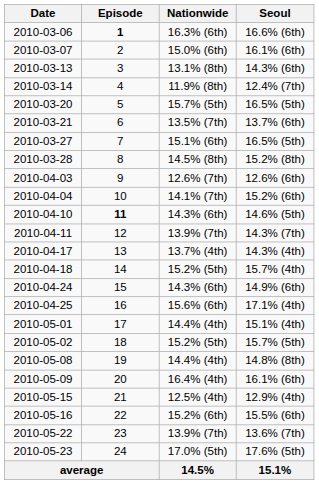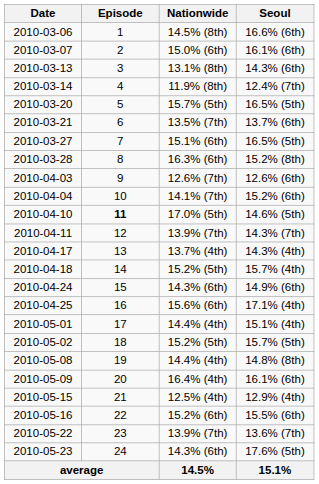16.6% (6th) | Episode: bold -> normal
16.6% (6th) | Nationwide: 16.3% (6th) -> 14.5% (8th)
15.2% (8th) | Nationwide: 14.5% (8th) -> 16.3% (6th)
14.6% (5th) | Nationwide: 14.3% (6th) -> 17.0% (5th)
17.6% (5th) | Nationwide: 17.0% (5th) -> 14.3% (6th)
